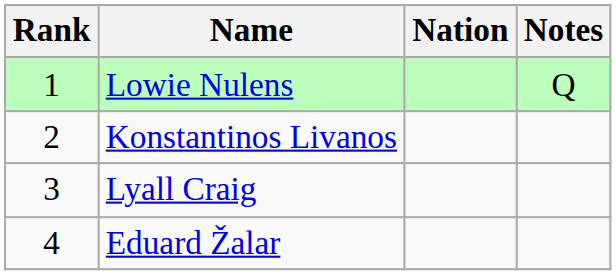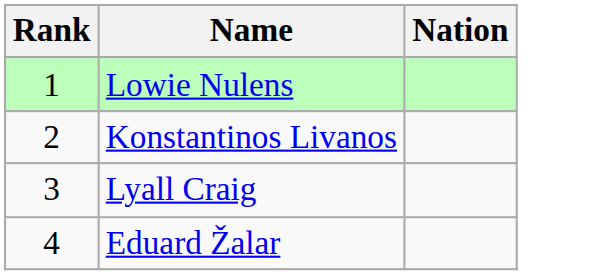- column: Notes | Q
